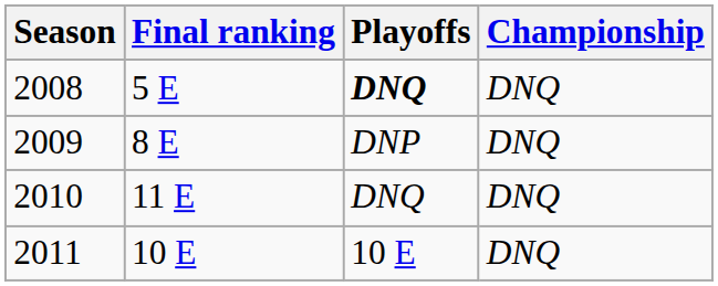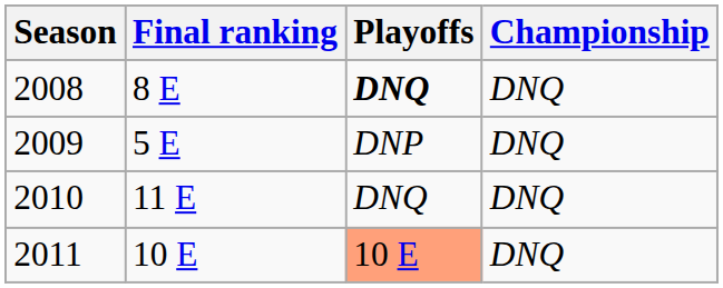2008 | Final ranking: 5 E -> 8 E
2009 | Final ranking: 8 E -> 5 E
2011 | Playoffs: no background -> lightsalmon background
